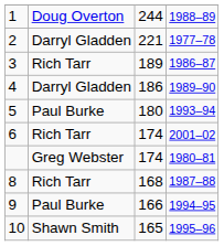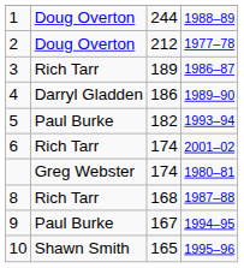2 | column 2: Darryl Gladden -> Doug Overton
2 | column 3: 221 -> 212
5 | column 3: 180 -> 182
9 | column 3: 166 -> 167
